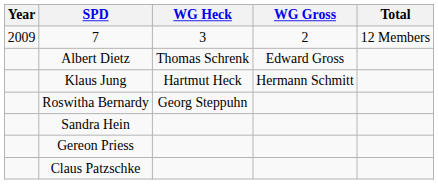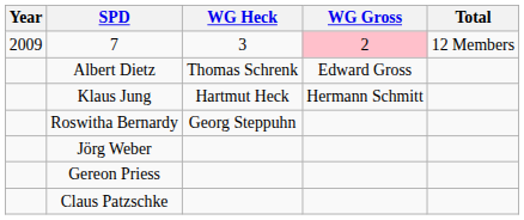7 | WG Gross: no background -> pink background
+ row: Jörg Weber
- row: Sandra Hein
